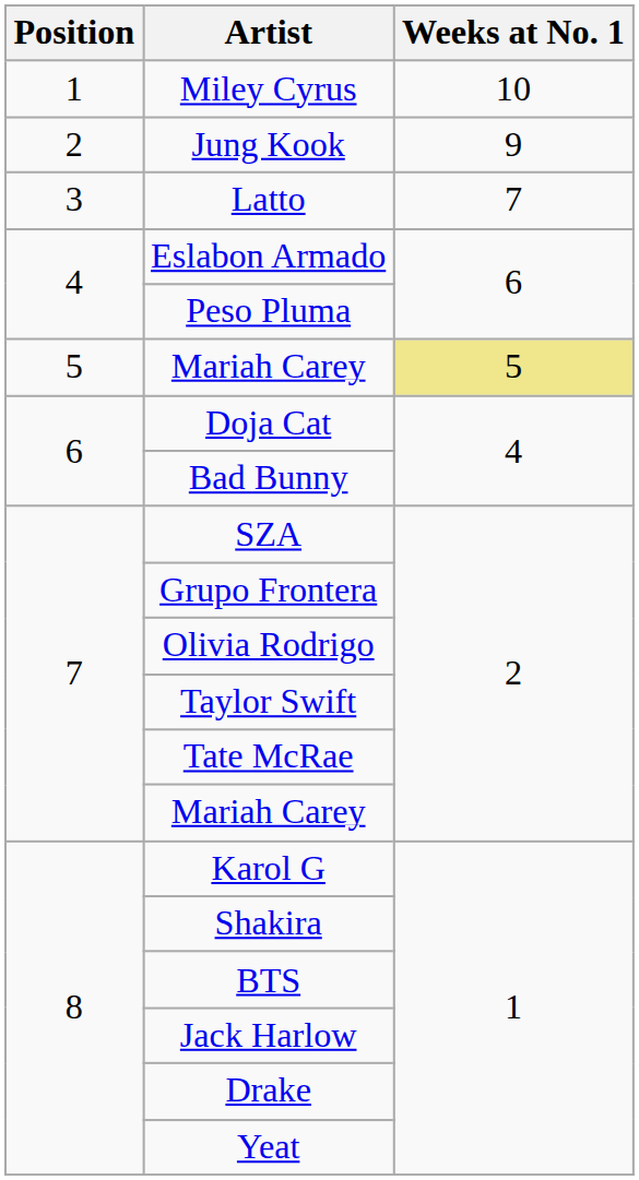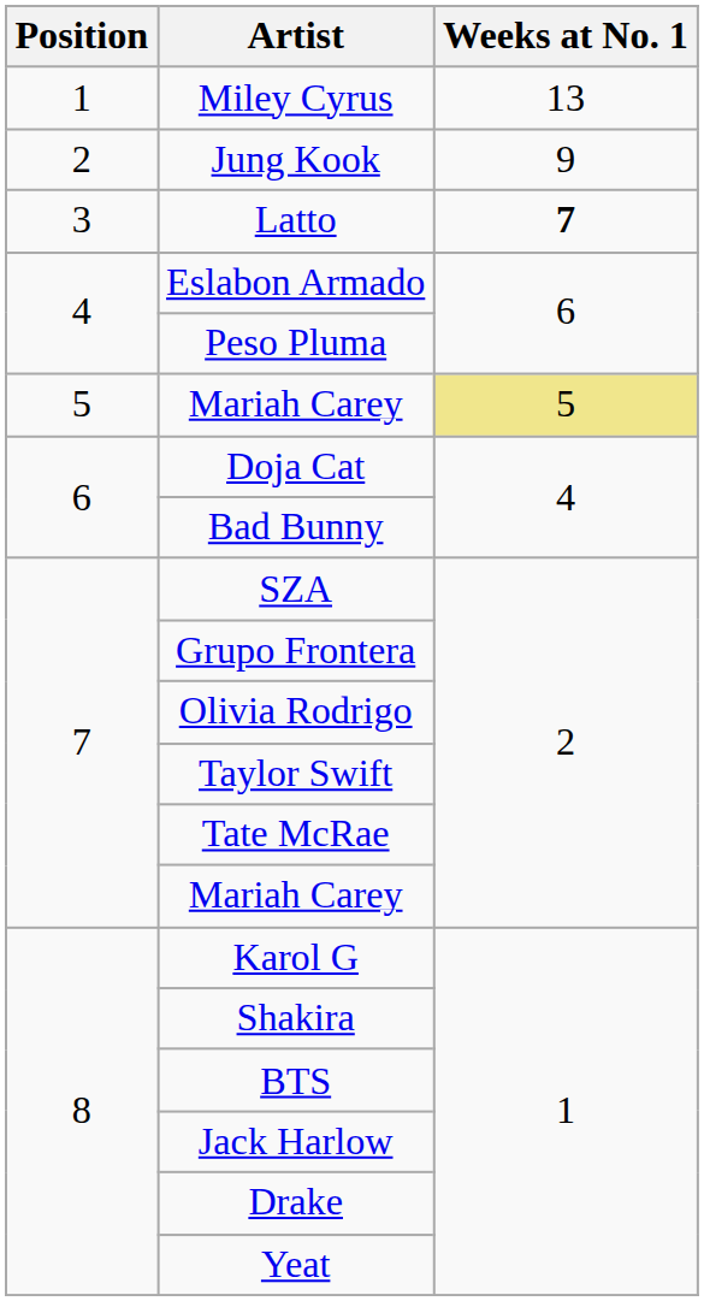Miley Cyrus | Weeks at No. 1: 10 -> 13
Latto | Weeks at No. 1: normal -> bold
